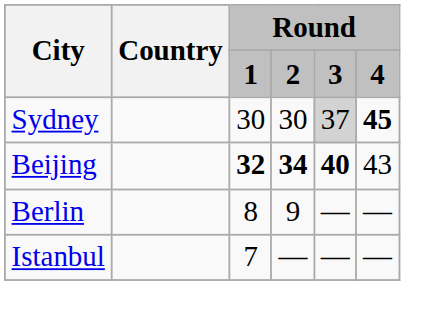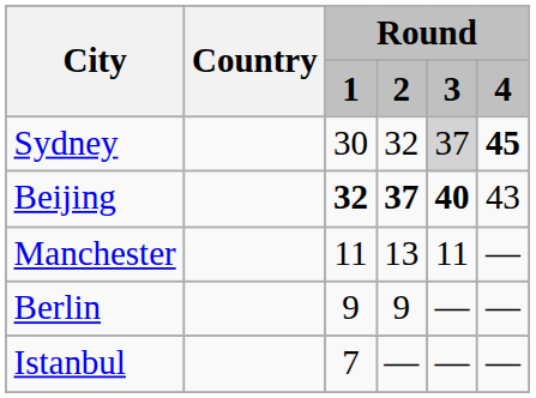Sydney | Round / 2: 30 -> 32
Beijing | Round / 2: 34 -> 37
+ row: Manchester | 11 | 13 | 11 | —
Berlin | Round / 1: 8 -> 9
